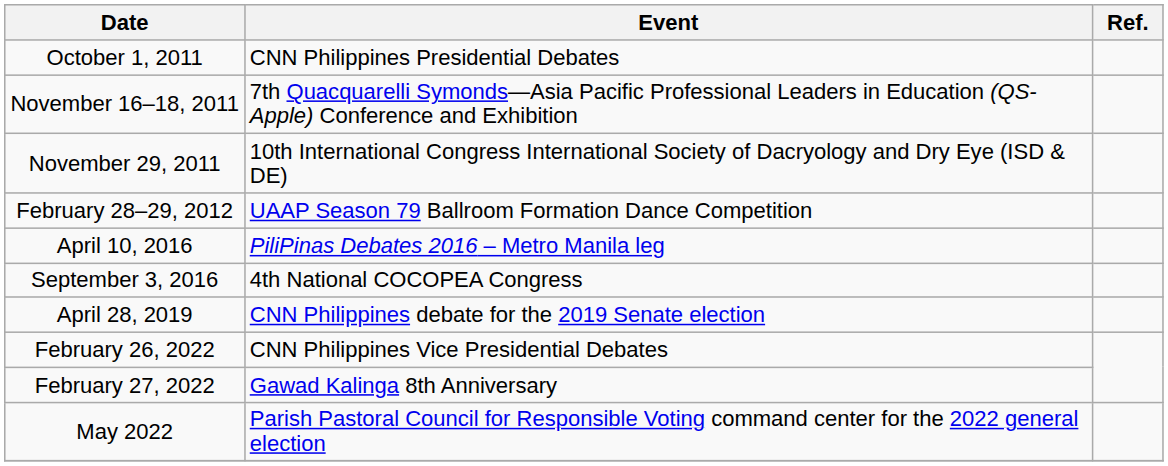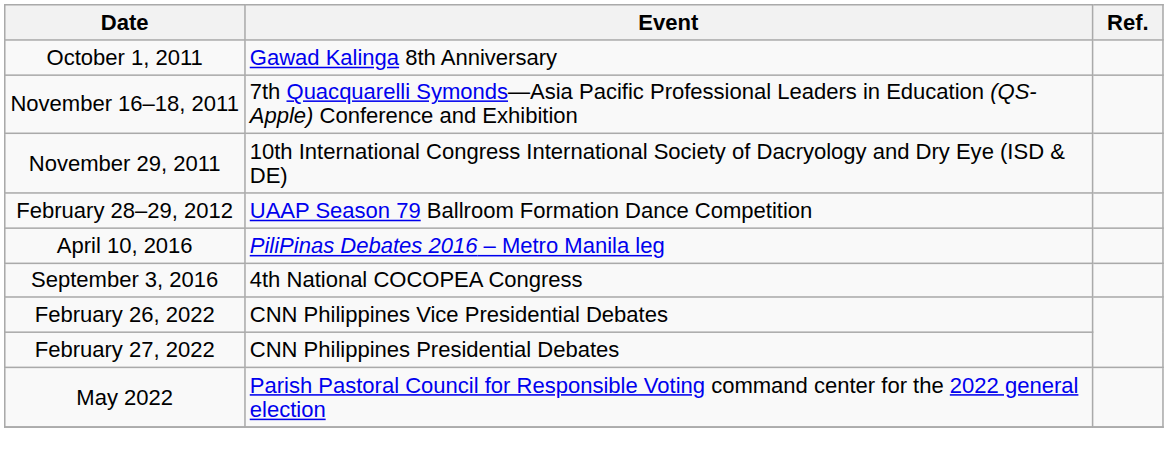October 1, 2011 | Event: CNN Philippines Presidential Debates -> Gawad Kalinga 8th Anniversary
- row: April 28, 2019 | CNN Philippines debate for the 2019 Senate election
February 27, 2022 | Event: Gawad Kalinga 8th Anniversary -> CNN Philippines Presidential Debates
